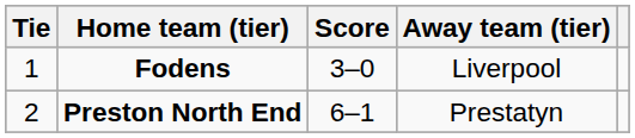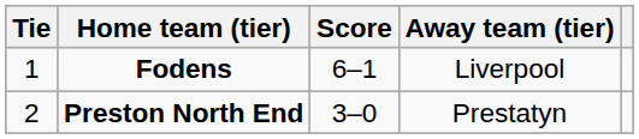Fodens | Score: 3–0 -> 6–1
Preston North End | Score: 6–1 -> 3–0
